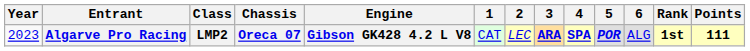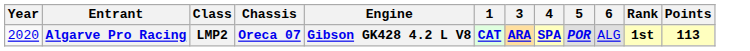- column: 2 | LEC
Algarve Pro Racing | Year: 2023 -> 2020
Algarve Pro Racing | 1: normal -> bold
Algarve Pro Racing | Points: 111 -> 113
